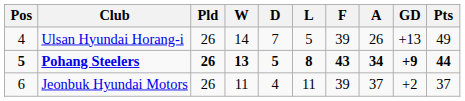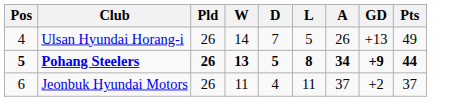- column: F | 39 | 43 | 39
